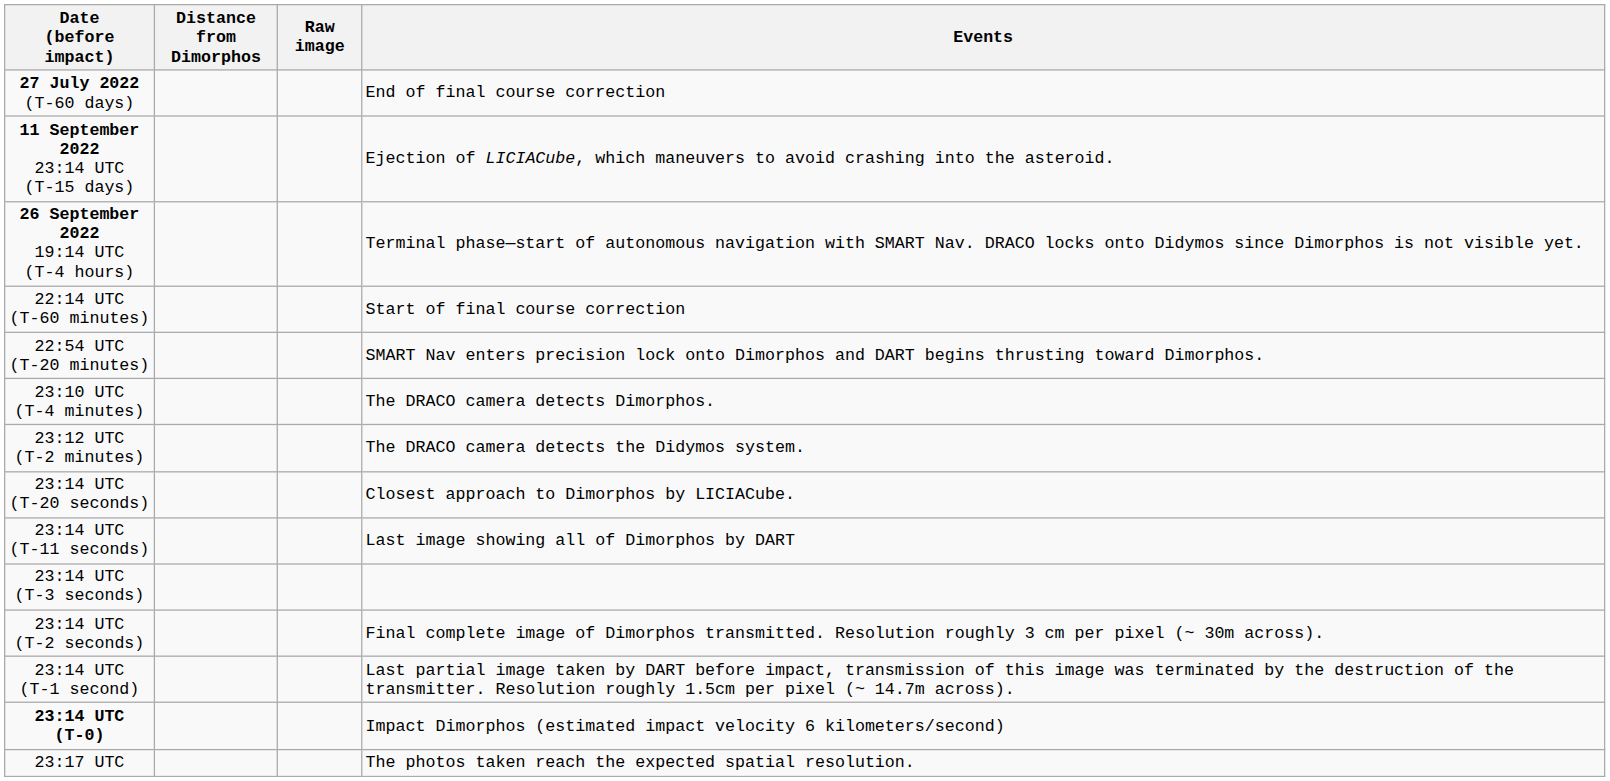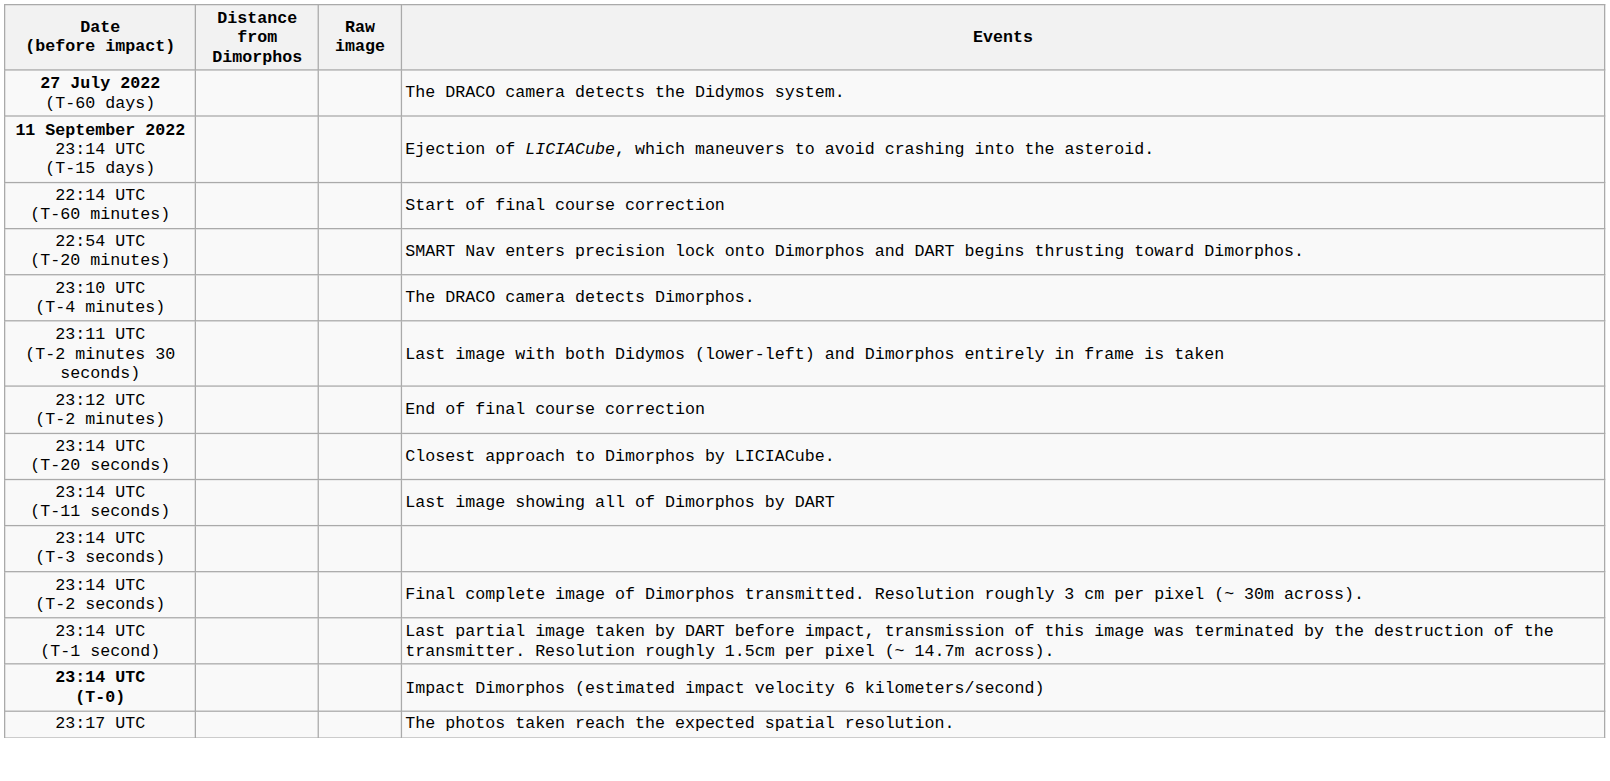27 July 2022 (T-60 days) | Events: End of final course correction -> The DRACO camera detects the Didymos system.
- row: 26 September 2022 19:14 UTC (T-4 hours) | Terminal phase—start of autonomous navigation with SMART Nav. DRACO locks onto Didymos since Dimorphos is not visible yet.
+ row: 23:11 UTC (T-2 minutes 30 seconds) | Last image with both Didymos (lower-left) and Dimorphos entirely in frame is taken
23:12 UTC (T-2 minutes) | Events: The DRACO camera detects the Didymos system. -> End of final course correction
